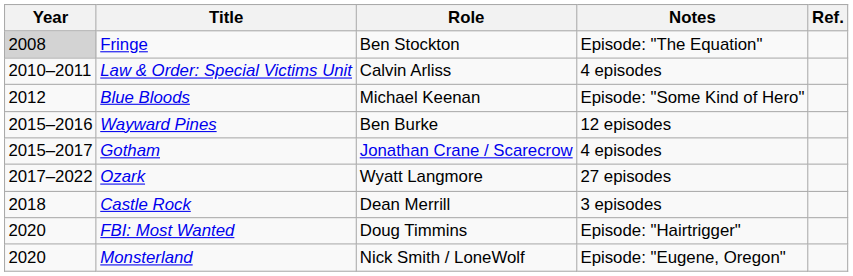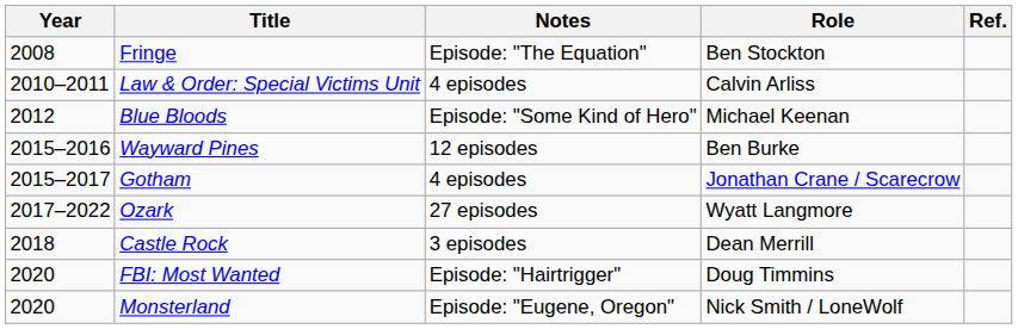columns swapped: Role <-> Notes
Fringe | Year: lightgrey background -> no background
